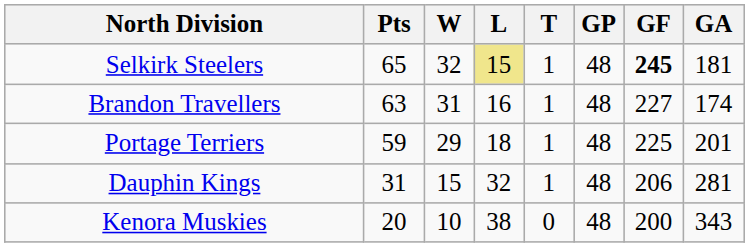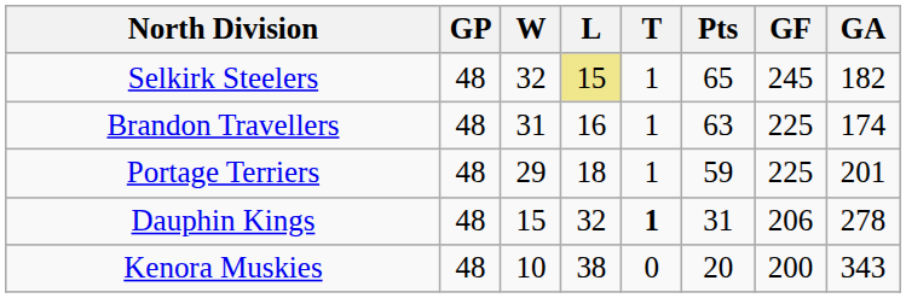columns swapped: GP <-> Pts
Selkirk Steelers | GF: bold -> normal
Selkirk Steelers | GA: 181 -> 182
Brandon Travellers | GF: 227 -> 225
Dauphin Kings | T: normal -> bold
Dauphin Kings | GA: 281 -> 278
